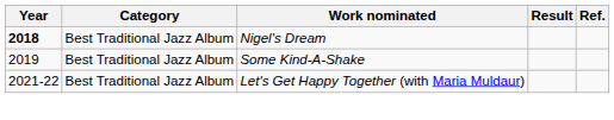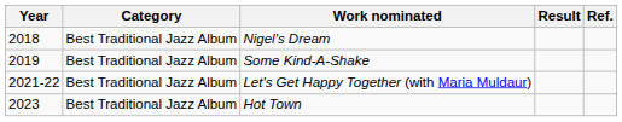Nigel's Dream | Year: bold -> normal
+ row: 2023 | Best Traditional Jazz Album | Hot Town
